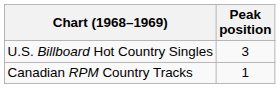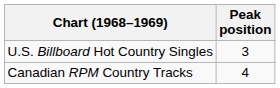Canadian RPM Country Tracks | Peak position: 1 -> 4
